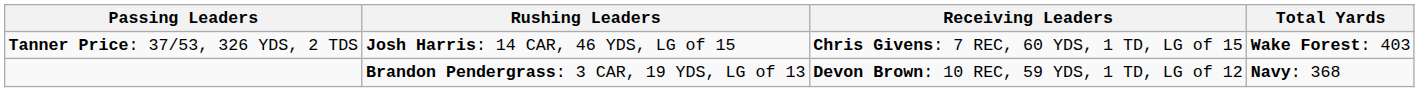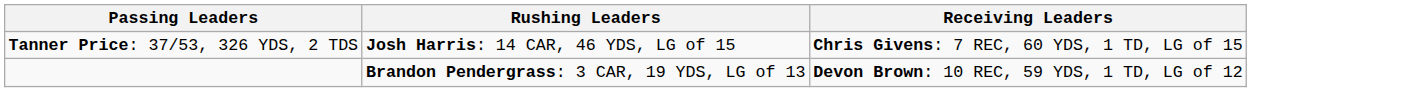- column: Total Yards | Wake Forest: 403 | Navy: 368
